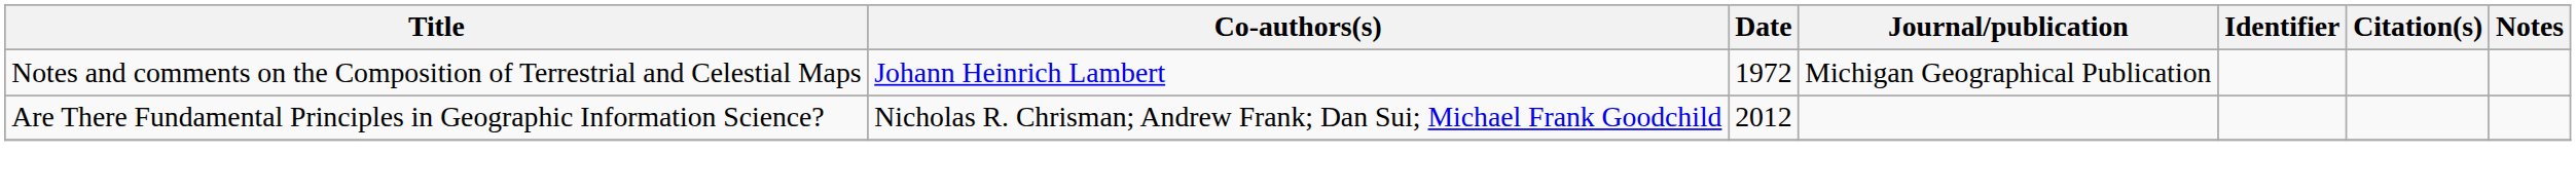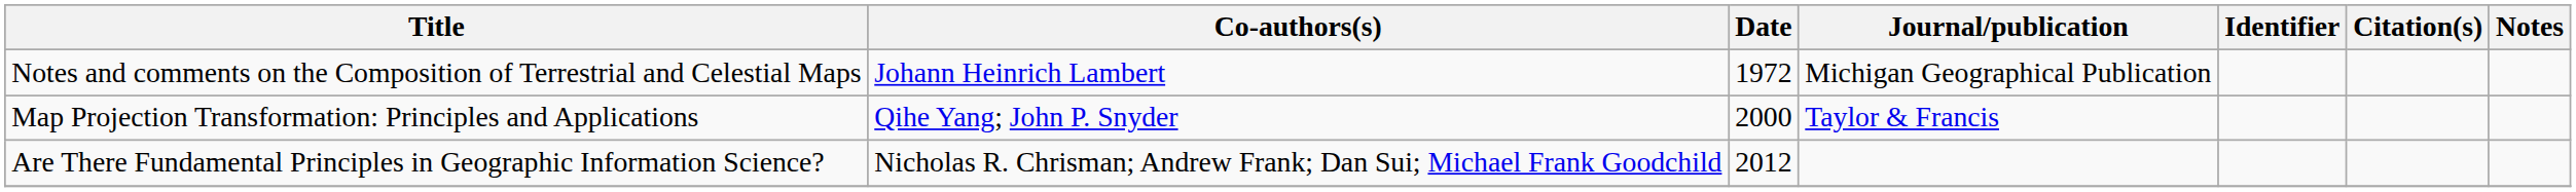+ row: Map Projection Transformation: Principles and Applications | Qihe Yang; John P. Snyder | 2000 | Taylor & Francis
